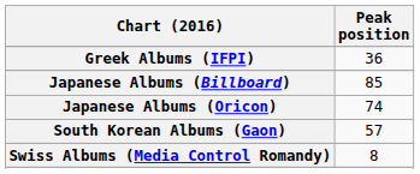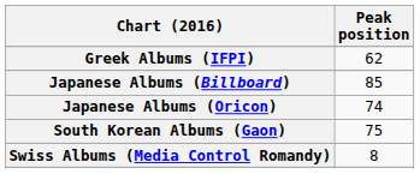Greek Albums (IFPI) | Peak position: 36 -> 62
South Korean Albums (Gaon) | Peak position: 57 -> 75
